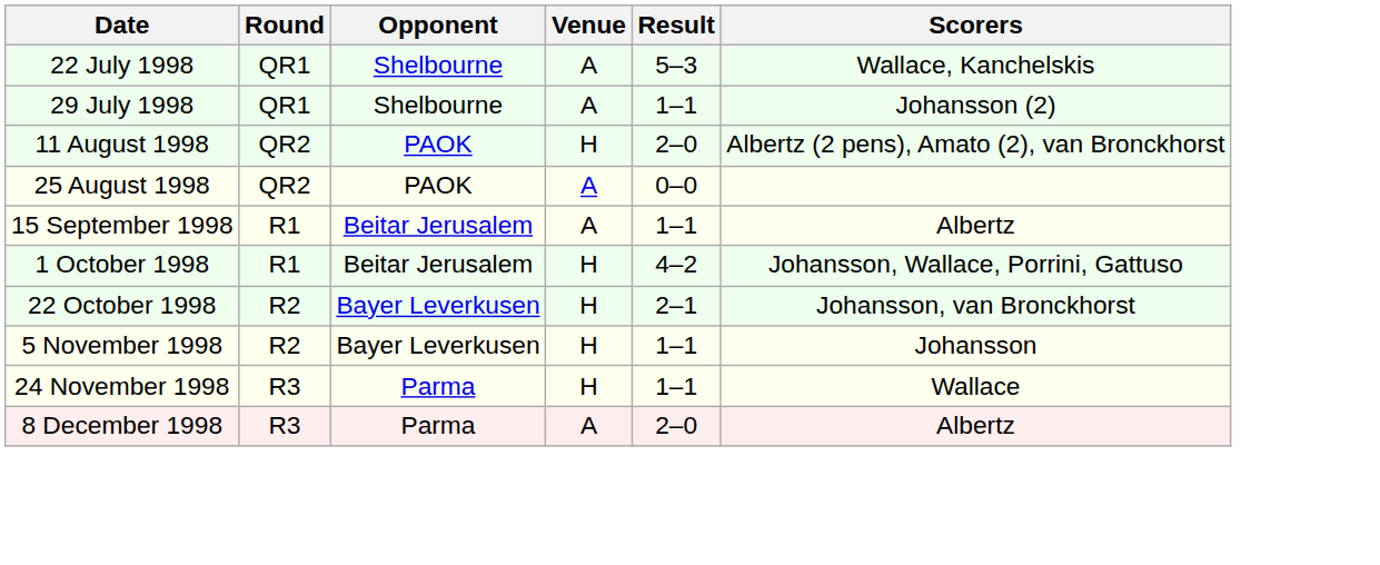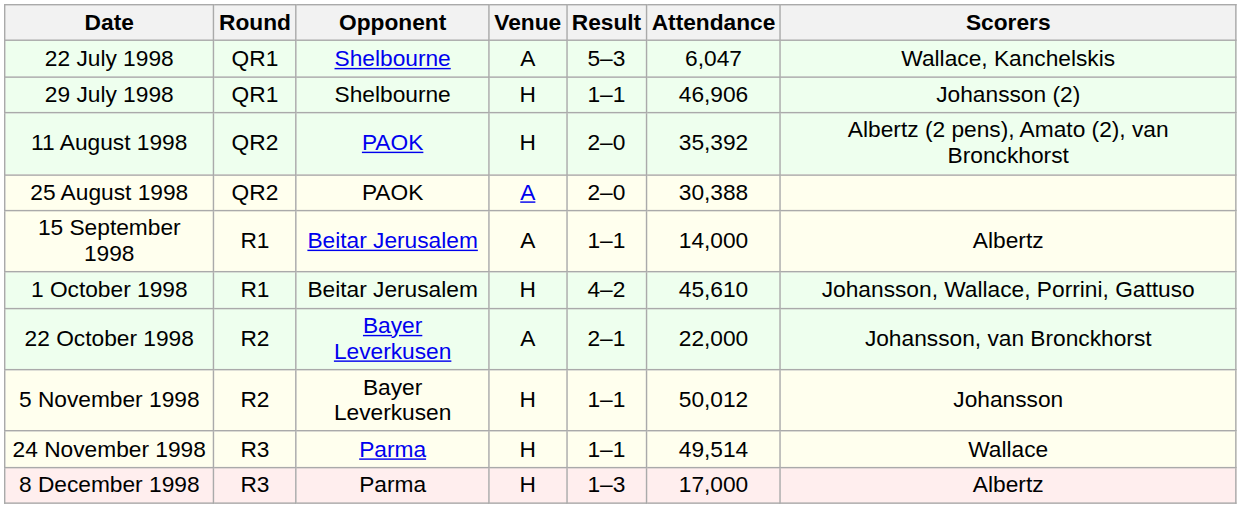+ column: Attendance | 6,047 | 46,906 | 35,392 | 30,388 | 14,000 | 45,610 | 22,000 | 50,012 | 49,514 | 17,000
29 July 1998 | Venue: A -> H
25 August 1998 | Result: 0–0 -> 2–0
22 October 1998 | Venue: H -> A
8 December 1998 | Venue: A -> H
8 December 1998 | Result: 2–0 -> 1–3
